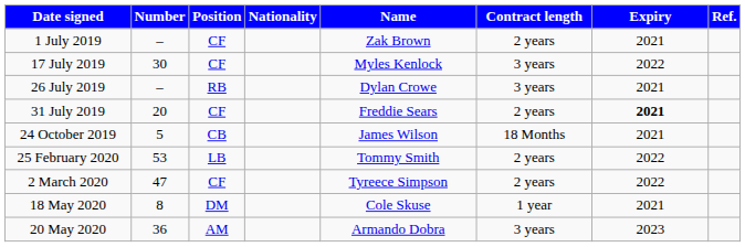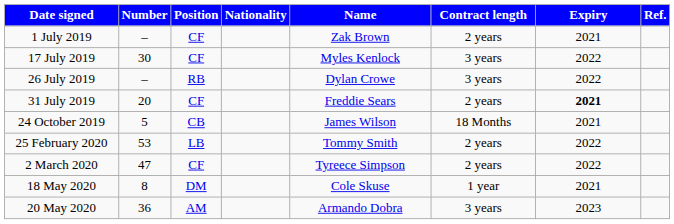26 July 2019 | Expiry: 2021 -> 2022
